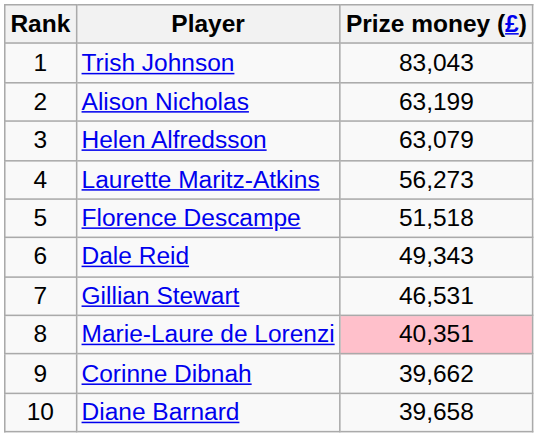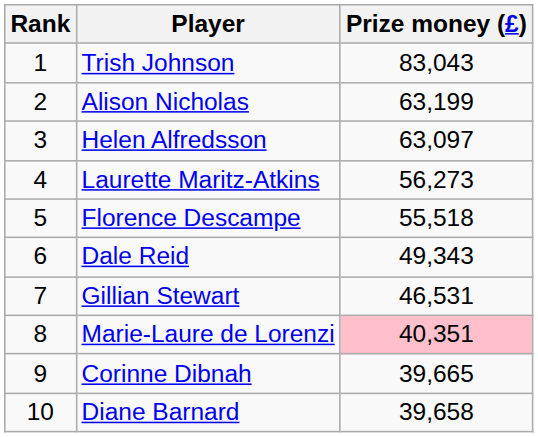Helen Alfredsson | Prize money (£): 63,079 -> 63,097
Florence Descampe | Prize money (£): 51,518 -> 55,518
Corinne Dibnah | Prize money (£): 39,662 -> 39,665
